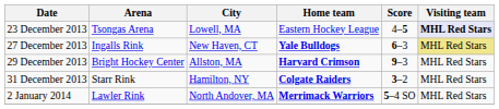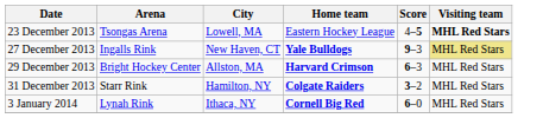23 December 2013 | Visiting team: lavender background -> no background
27 December 2013 | Score: 6–3 -> 9–3
29 December 2013 | Score: 9–3 -> 6–3
- row: 2 January 2014 | Lawler Rink | North Andover, MA | Merrimack Warriors | 5–4 SO | MHL Red Stars
+ row: 3 January 2014 | Lynah Rink | Ithaca, NY | Cornell Big Red | 6–0 | MHL Red Stars
